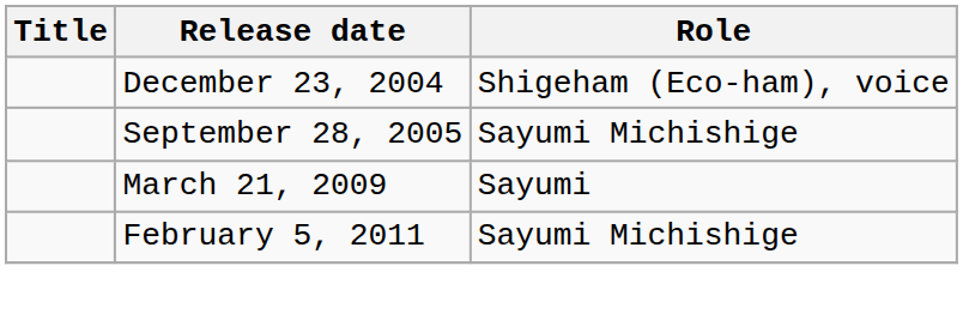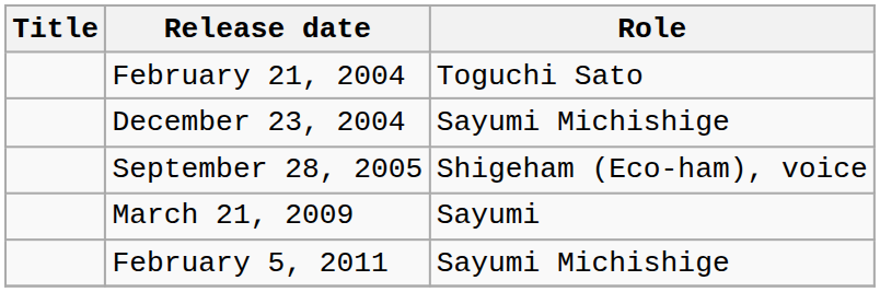+ row: February 21, 2004 | Toguchi Sato
December 23, 2004 | Role: Shigeham (Eco-ham), voice -> Sayumi Michishige
September 28, 2005 | Role: Sayumi Michishige -> Shigeham (Eco-ham), voice
